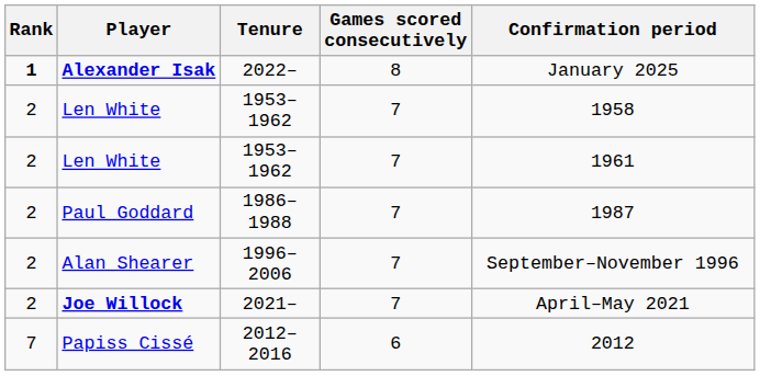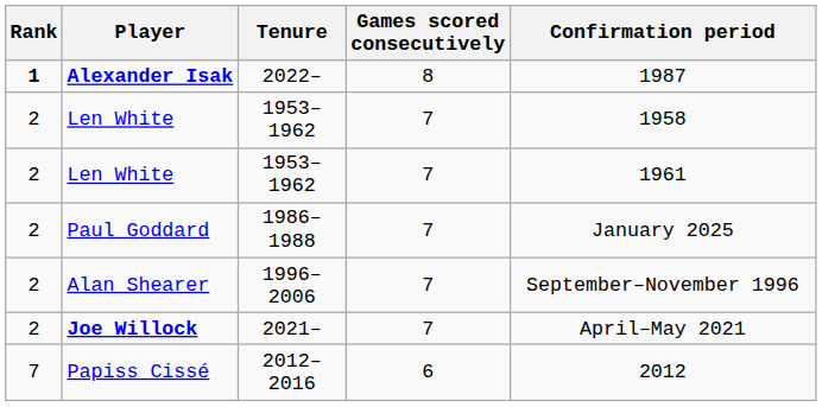Alexander Isak | Confirmation period: January 2025 -> 1987
Paul Goddard | Confirmation period: 1987 -> January 2025
